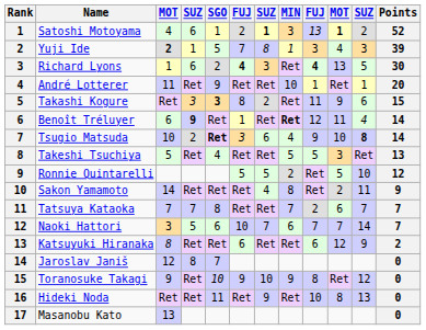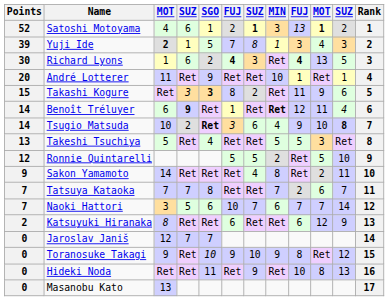columns swapped: Rank <-> Points
Jaroslav Janiš | column 4: 8 -> 7
